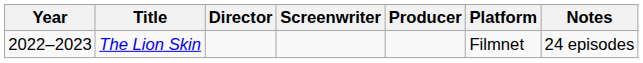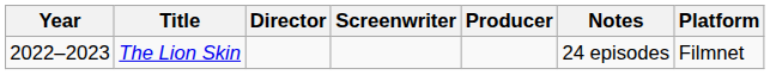columns swapped: Platform <-> Notes
